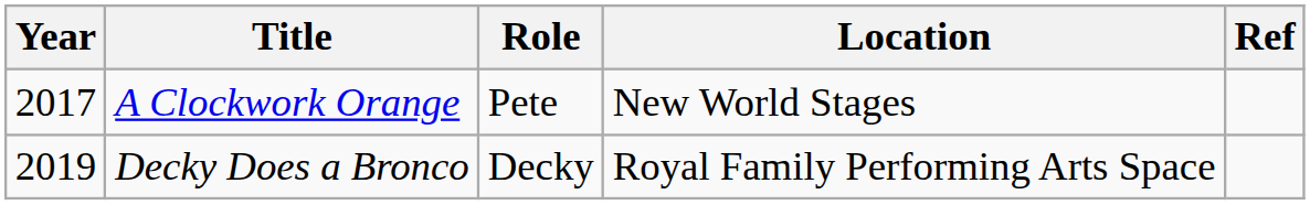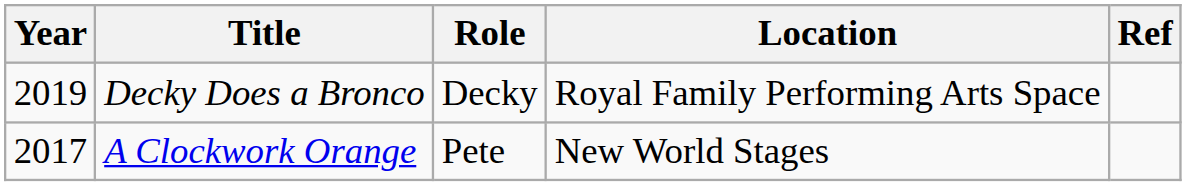rows swapped: A Clockwork Orange <-> Decky Does a Bronco
